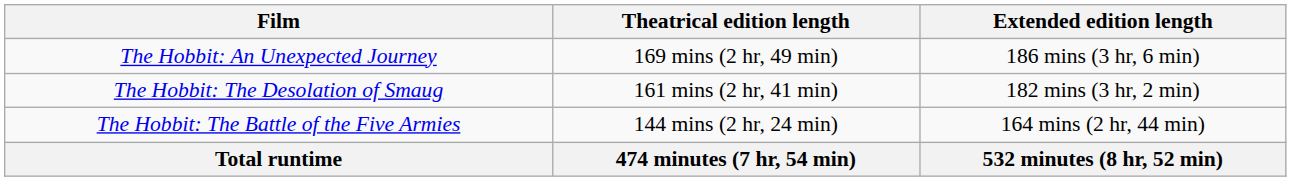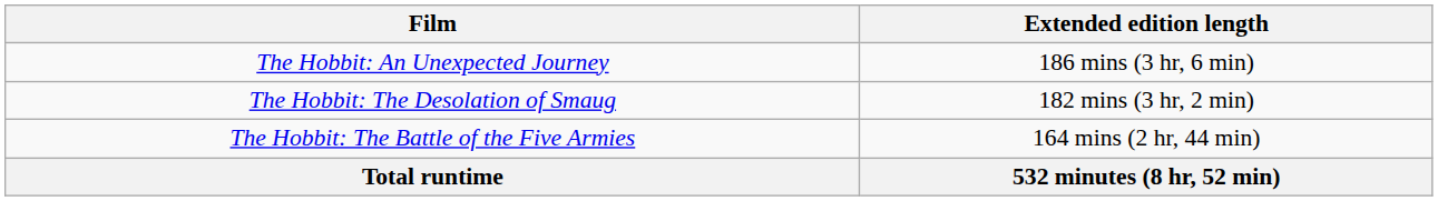- column: Theatrical edition length | 169 mins (2 hr, 49 min) | 161 mins (2 hr, 41 min) | 144 mins (2 hr, 24 min) | 474 minutes (7 hr, 54 min)
